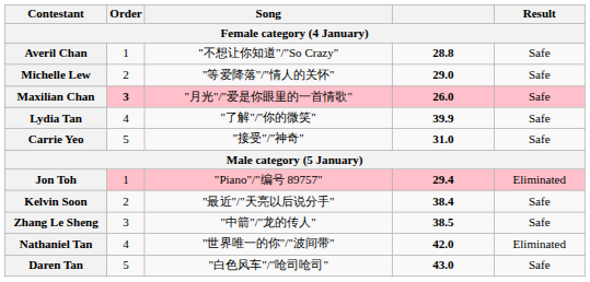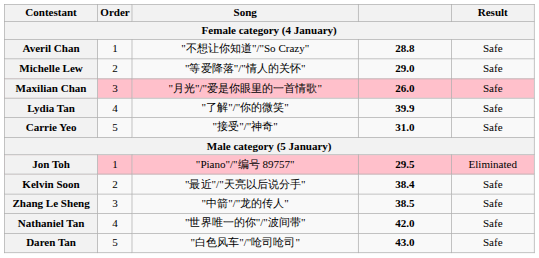Maxilian Chan | Order: bold -> normal
Jon Toh | column 4: 29.4 -> 29.5
Nathaniel Tan | Result: Eliminated -> Safe
